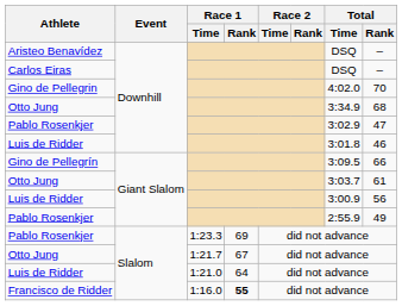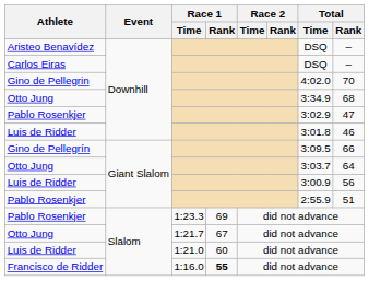Otto Jung / Giant Slalom | Total / Rank: 61 -> 64
Pablo Rosenkjer / Giant Slalom | Total / Rank: 49 -> 51
Luis de Ridder / Slalom | Race 1 / Rank: 64 -> 60
